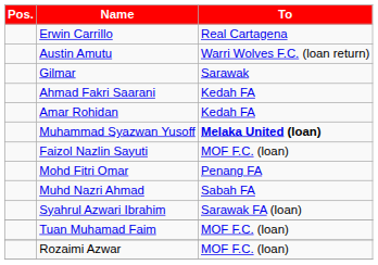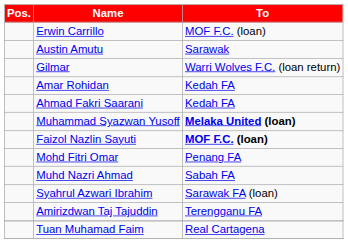Erwin Carrillo | To: Real Cartagena -> MOF F.C. (loan)
Austin Amutu | To: Warri Wolves F.C. (loan return) -> Sarawak
Gilmar | To: Sarawak -> Warri Wolves F.C. (loan return)
rows swapped: Ahmad Fakri Saarani <-> Amar Rohidan
Faizol Nazlin Sayuti | To: normal -> bold
+ row: Amirizdwan Taj Tajuddin | Terengganu FA
Tuan Muhamad Faim | To: MOF F.C. (loan) -> Real Cartagena
- row: Rozaimi Azwar | MOF F.C. (loan)
